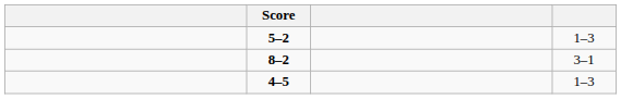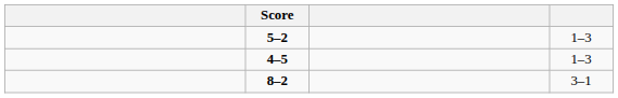rows swapped: 8–2 <-> 4–5
